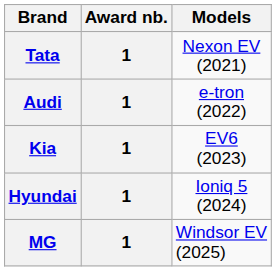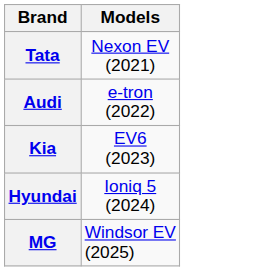- column: Award nb. | 1 | 1 | 1 | 1 | 1
